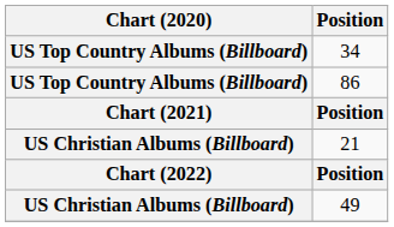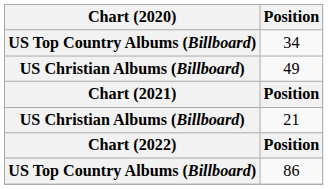rows swapped: 86 <-> 49
